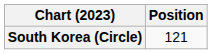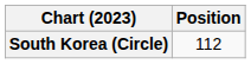South Korea (Circle) | Position: 121 -> 112
